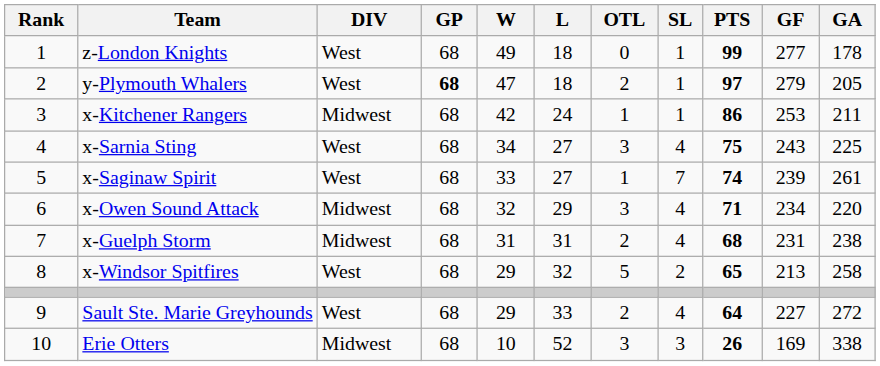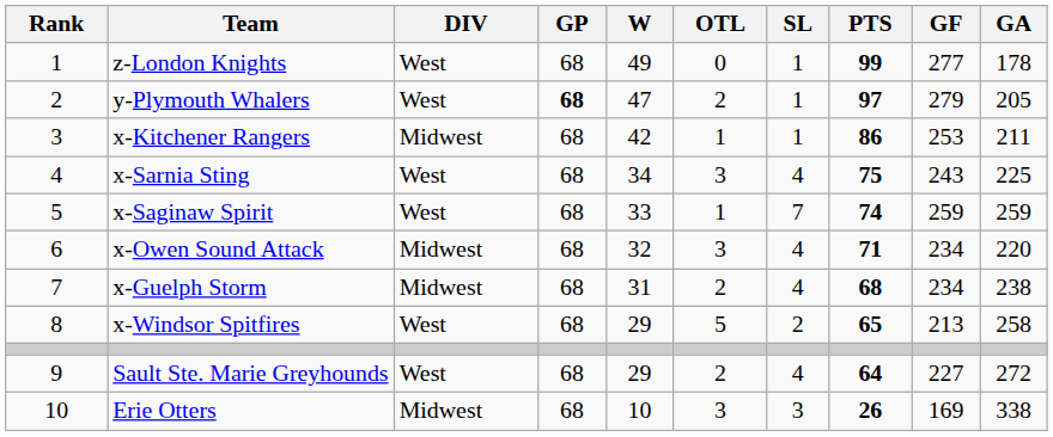- column: L | 18 | 18 | 24 | 27 | 27 | 29 | 31 | 32 | 33 | 52
x-Saginaw Spirit | GF: 239 -> 259
x-Saginaw Spirit | GA: 261 -> 259
x-Guelph Storm | GF: 231 -> 234
